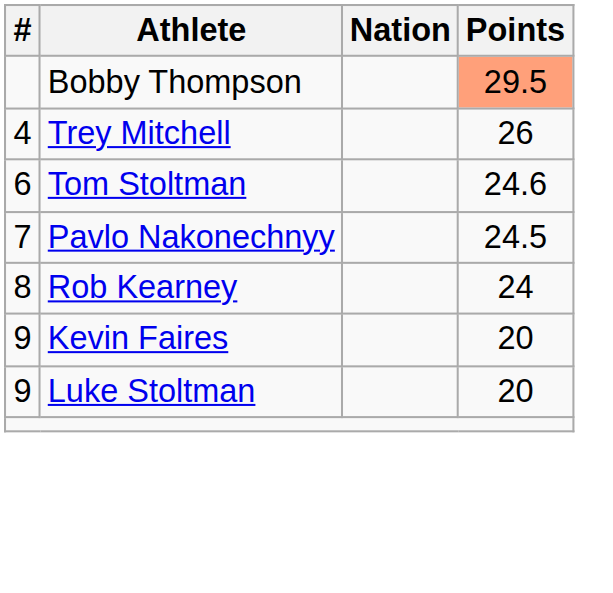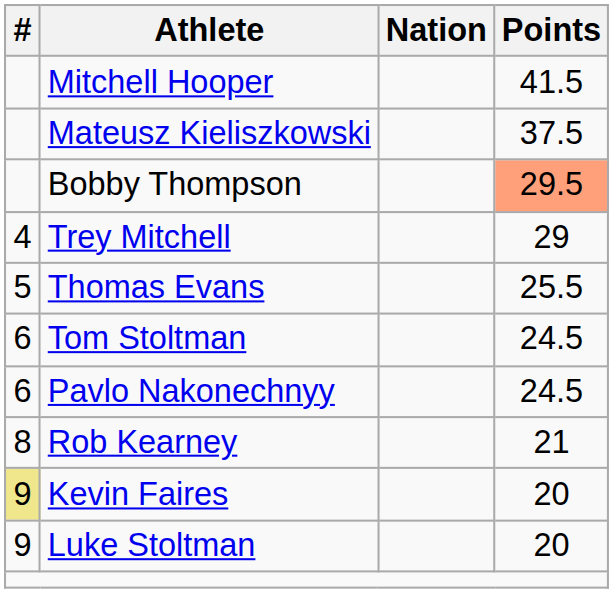+ row: Mitchell Hooper | 41.5
+ row: Mateusz Kieliszkowski | 37.5
Trey Mitchell | Points: 26 -> 29
+ row: 5 | Thomas Evans | 25.5
Tom Stoltman | Points: 24.6 -> 24.5
Pavlo Nakonechnyy | #: 7 -> 6
Rob Kearney | Points: 24 -> 21
Kevin Faires | #: no background -> khaki background
